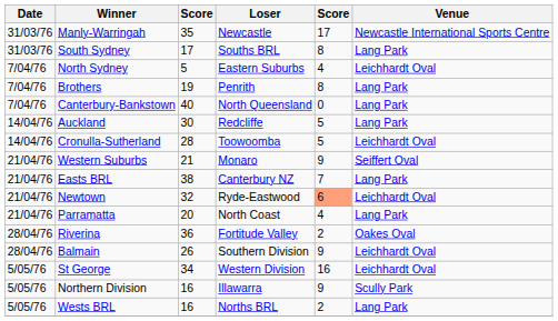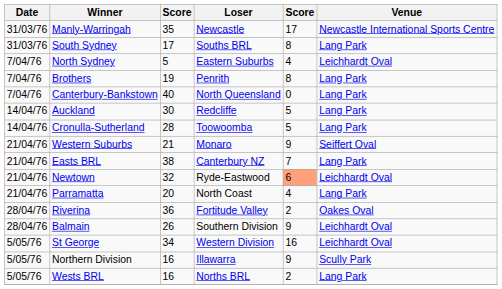Cronulla-Sutherland | Venue: Leichhardt Oval -> Lang Park
